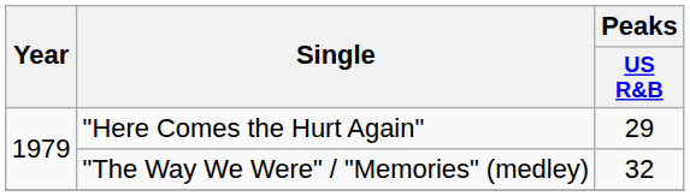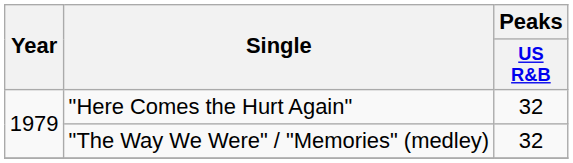"Here Comes the Hurt Again" | Peaks / US R&B: 29 -> 32
